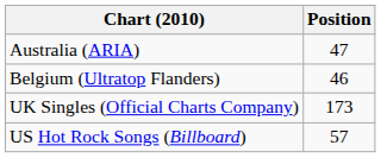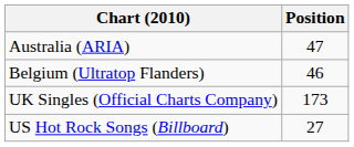US Hot Rock Songs (Billboard) | Position: 57 -> 27
